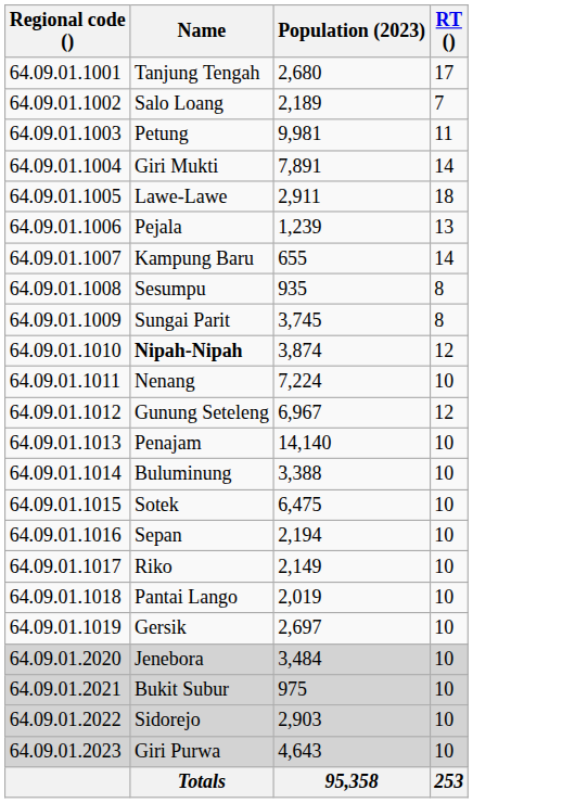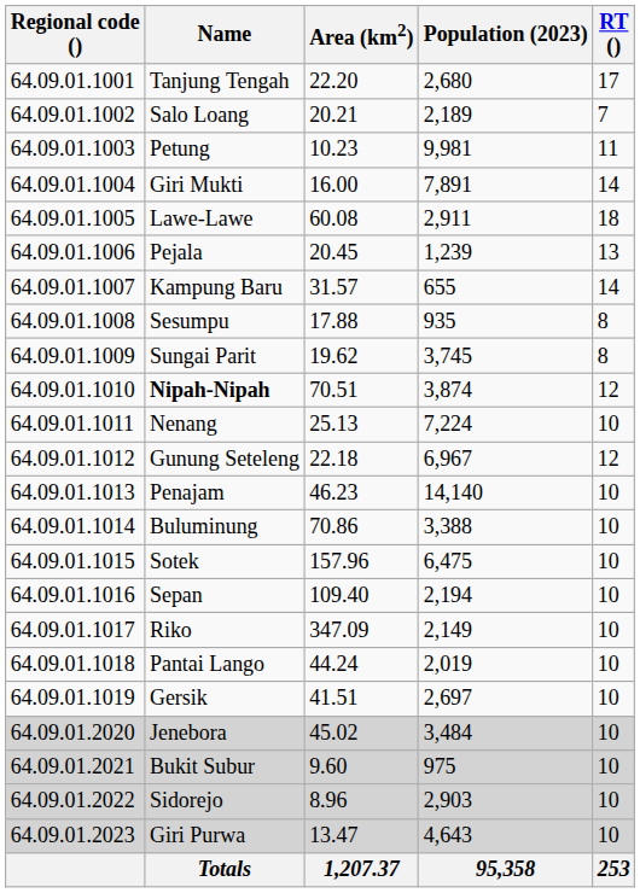+ column: Area (km2) | 22.20 | 20.21 | 10.23 | 16.00 | 60.08 | 20.45 | 31.57 | 17.88 | 19.62 | 70.51 | 25.13 | 22.18 | 46.23 | 70.86 | 157.96 | 109.40 | 347.09 | 44.24 | 41.51 | 45.02 | 9.60 | 8.96 | 13.47 | 1,207.37
